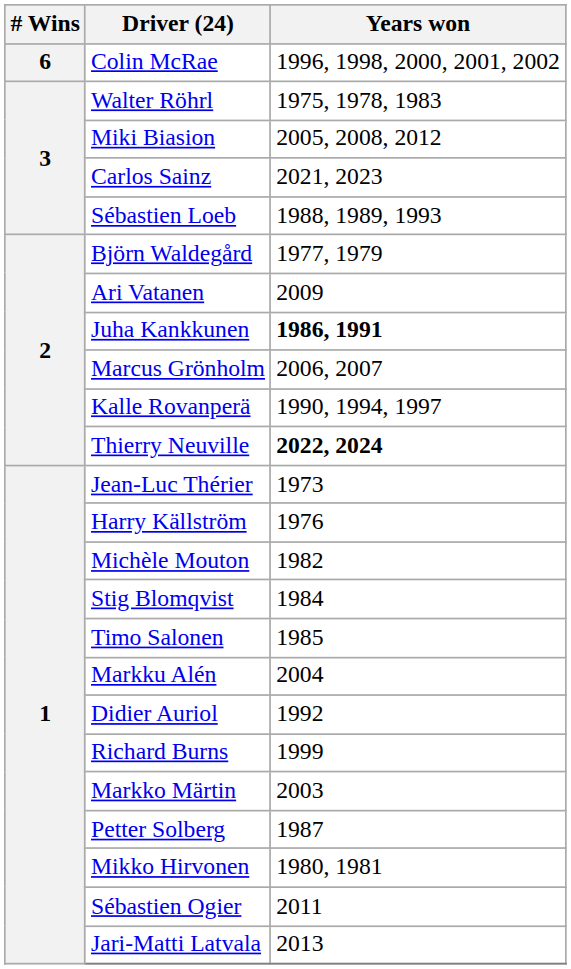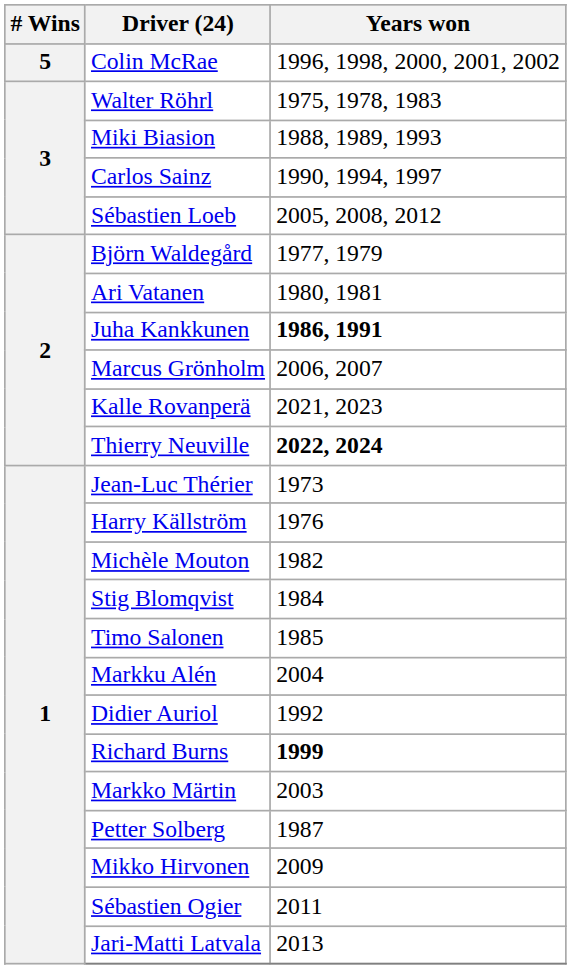Colin McRae | # Wins: 6 -> 5
Miki Biasion | Years won: 2005, 2008, 2012 -> 1988, 1989, 1993
Carlos Sainz | Years won: 2021, 2023 -> 1990, 1994, 1997
Sébastien Loeb | Years won: 1988, 1989, 1993 -> 2005, 2008, 2012
Ari Vatanen | Years won: 2009 -> 1980, 1981
Kalle Rovanperä | Years won: 1990, 1994, 1997 -> 2021, 2023
Richard Burns | Years won: normal -> bold
Mikko Hirvonen | Years won: 1980, 1981 -> 2009
